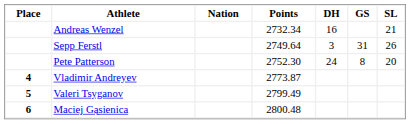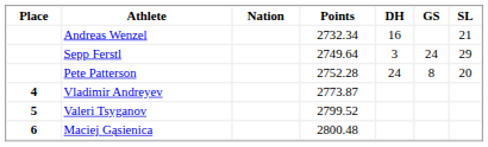Sepp Ferstl | GS: 31 -> 24
Sepp Ferstl | SL: 26 -> 29
Pete Patterson | Points: 2752.30 -> 2752.28
Valeri Tsyganov | Points: 2799.49 -> 2799.52
